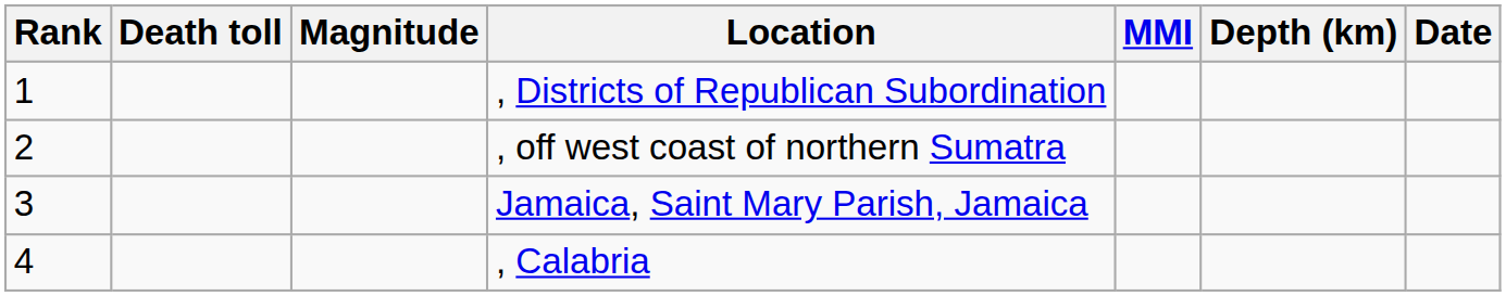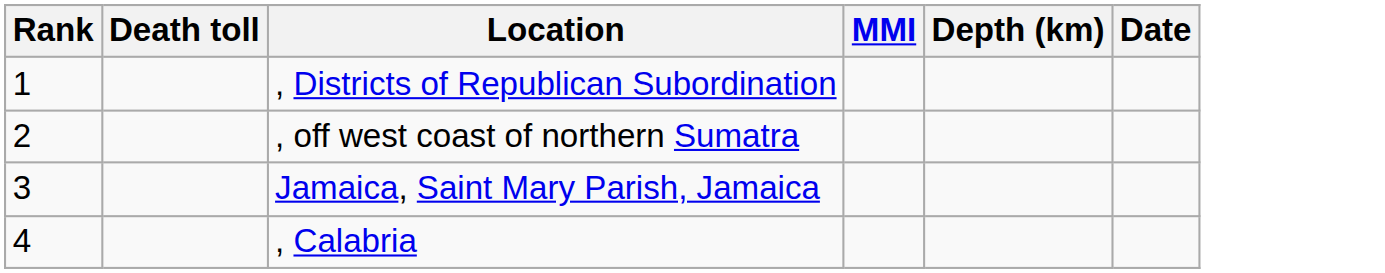- column: Magnitude
